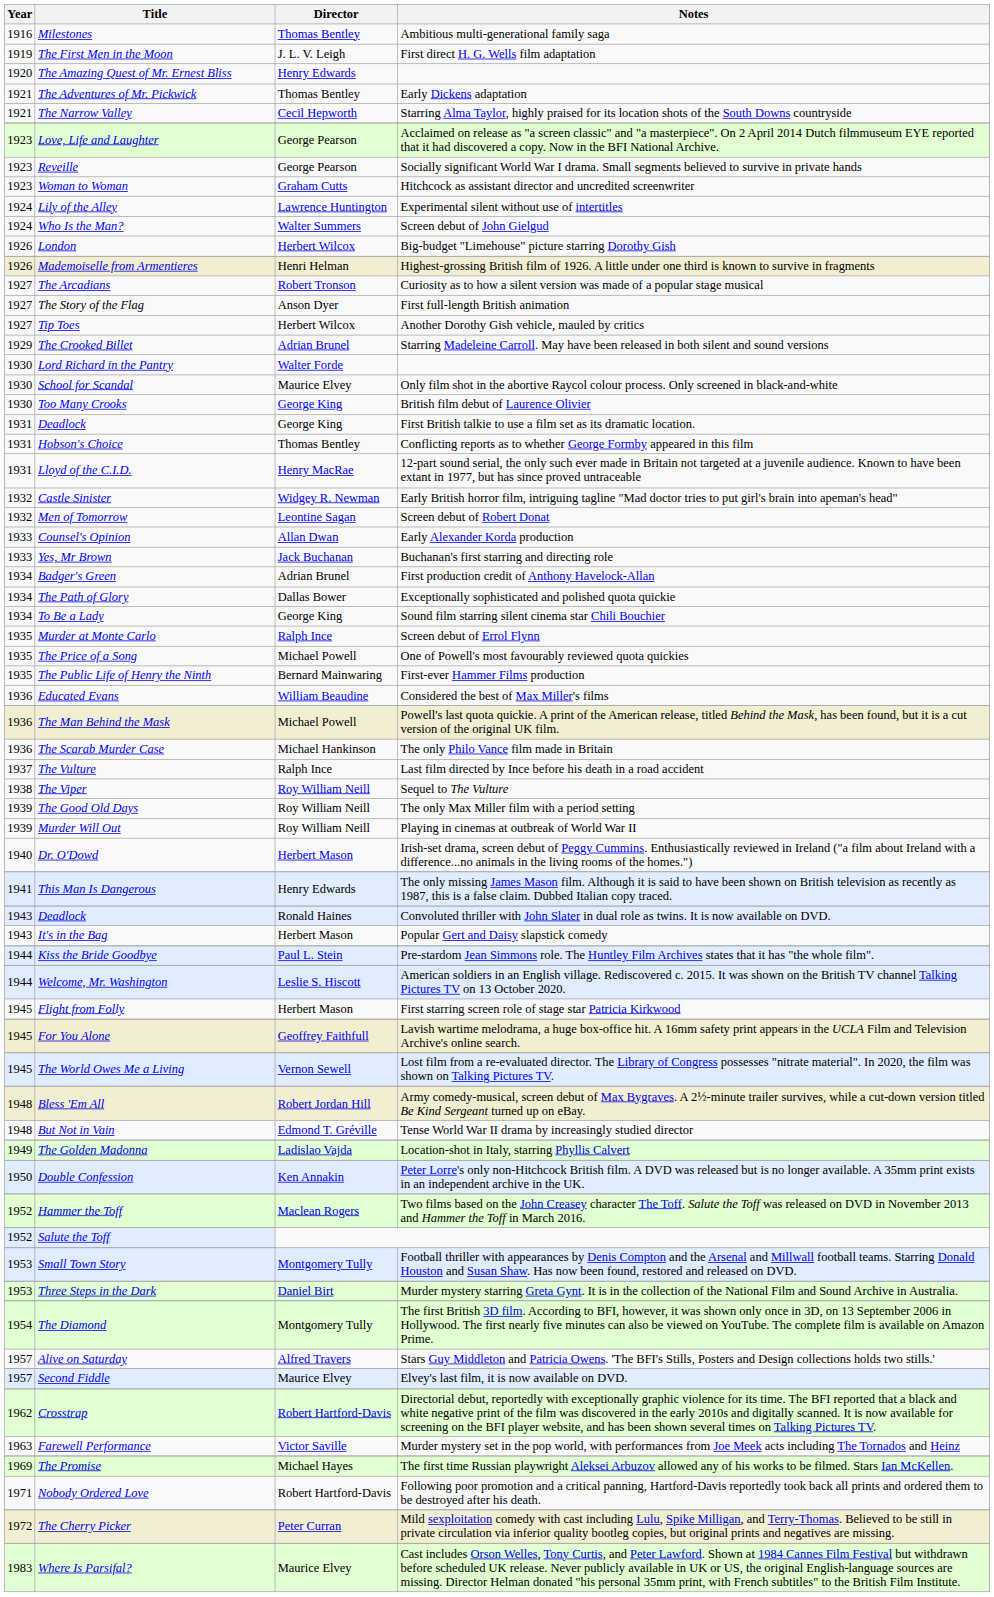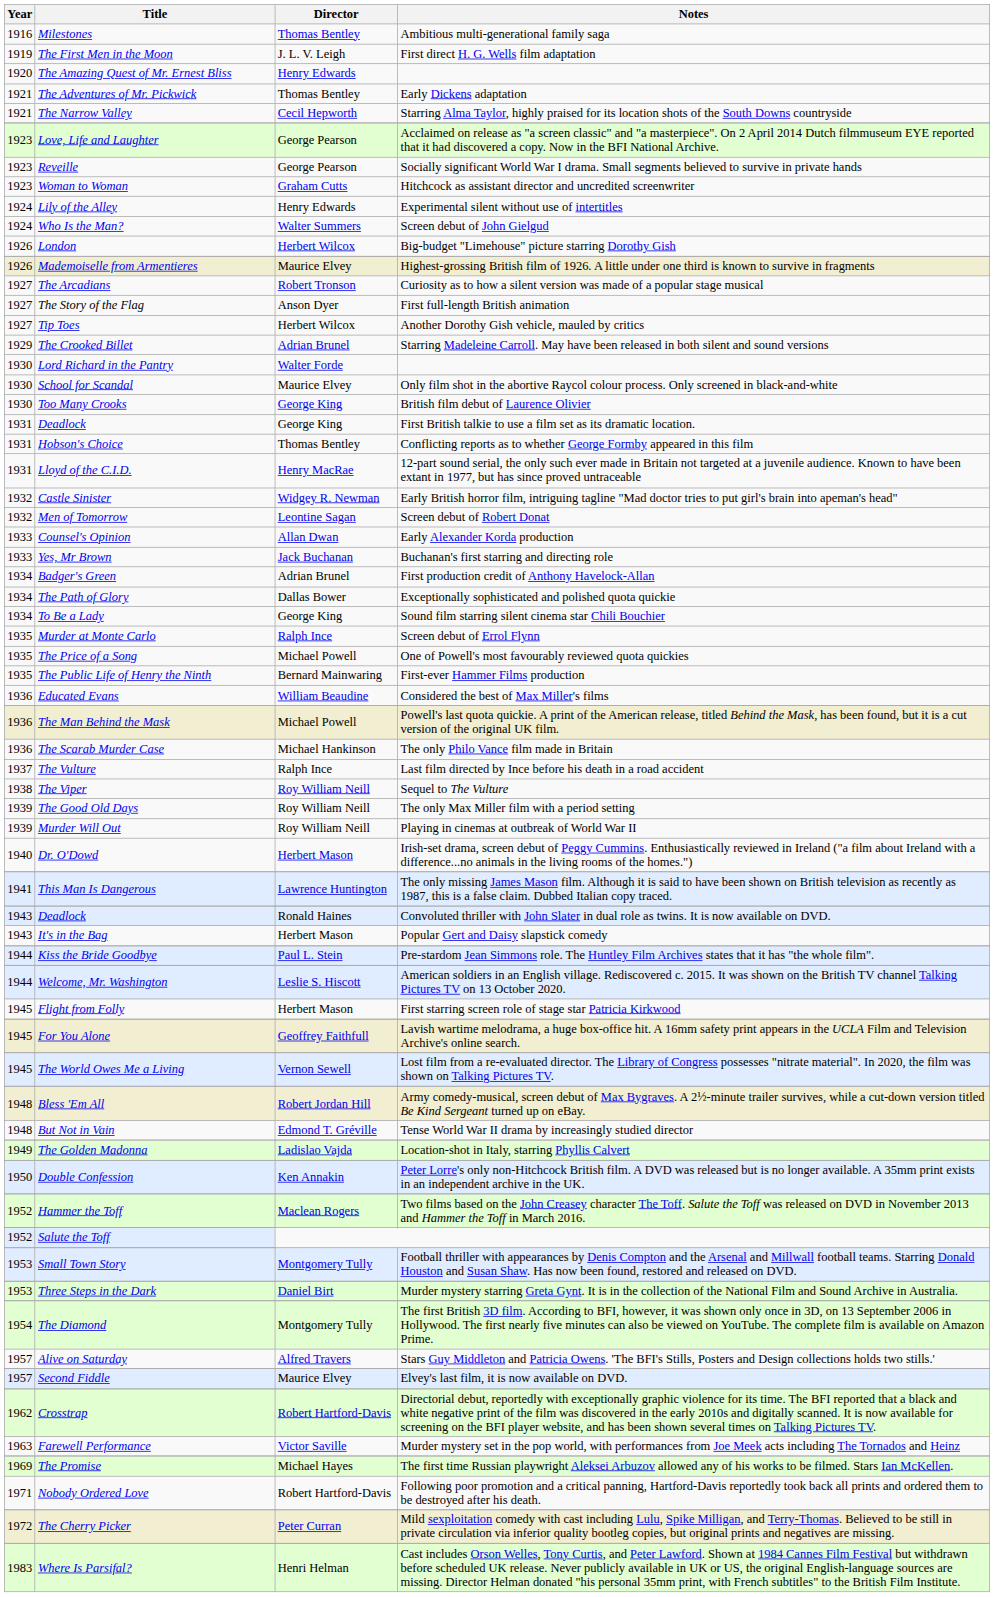Lily of the Alley | Director: Lawrence Huntington -> Henry Edwards
Mademoiselle from Armentieres | Director: Henri Helman -> Maurice Elvey
This Man Is Dangerous | Director: Henry Edwards -> Lawrence Huntington
Where Is Parsifal? | Director: Maurice Elvey -> Henri Helman
